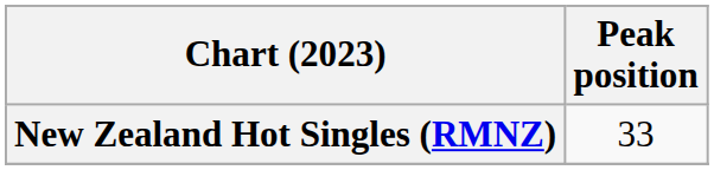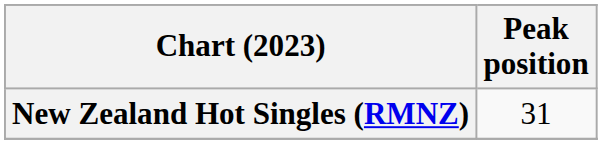New Zealand Hot Singles (RMNZ) | Peak position: 33 -> 31
